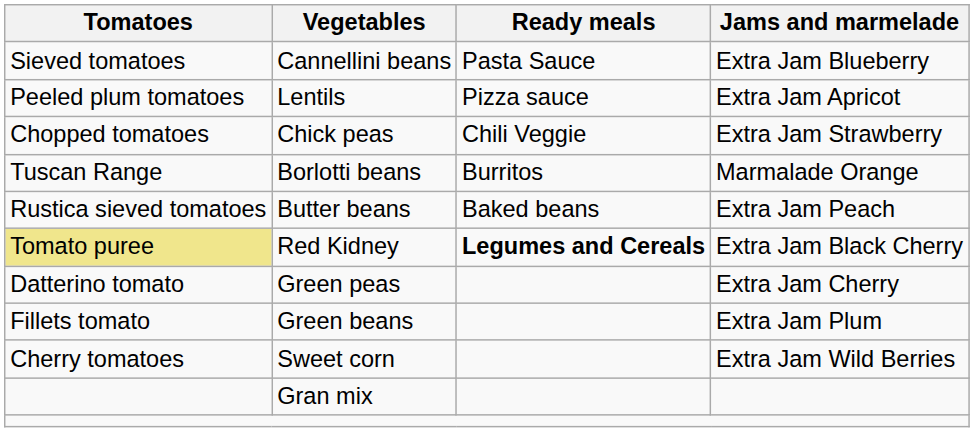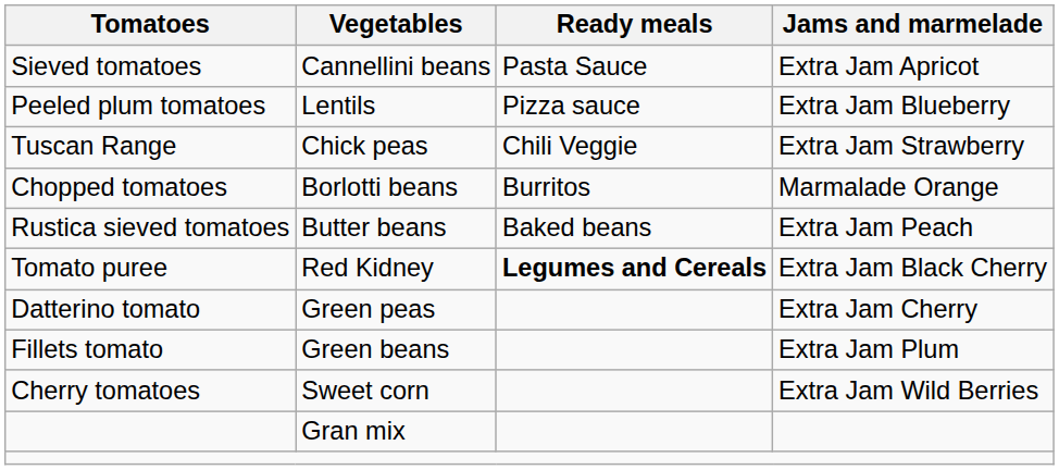Cannellini beans | Jams and marmelade: Extra Jam Blueberry -> Extra Jam Apricot
Lentils | Jams and marmelade: Extra Jam Apricot -> Extra Jam Blueberry
Chick peas | Tomatoes: Chopped tomatoes -> Tuscan Range
Borlotti beans | Tomatoes: Tuscan Range -> Chopped tomatoes
Red Kidney | Tomatoes: khaki background -> no background
